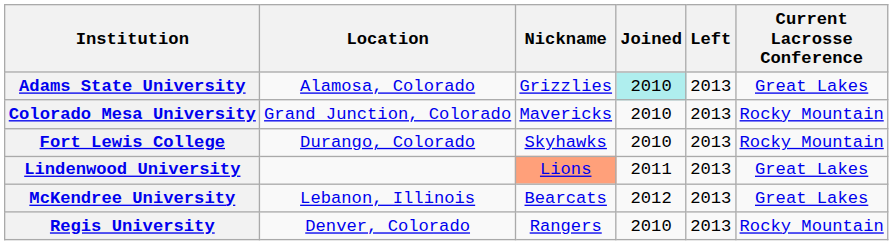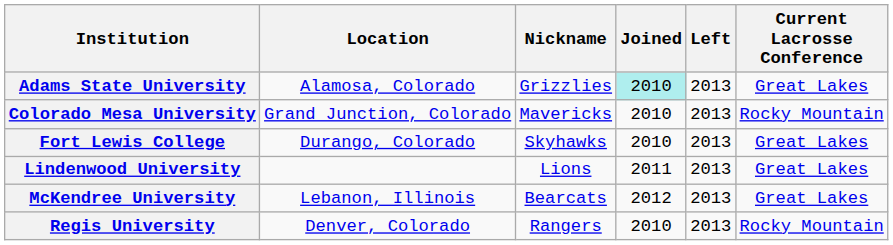Fort Lewis College | Current Lacrosse Conference: Rocky Mountain -> Great Lakes
Lindenwood University | Nickname: lightsalmon background -> no background
